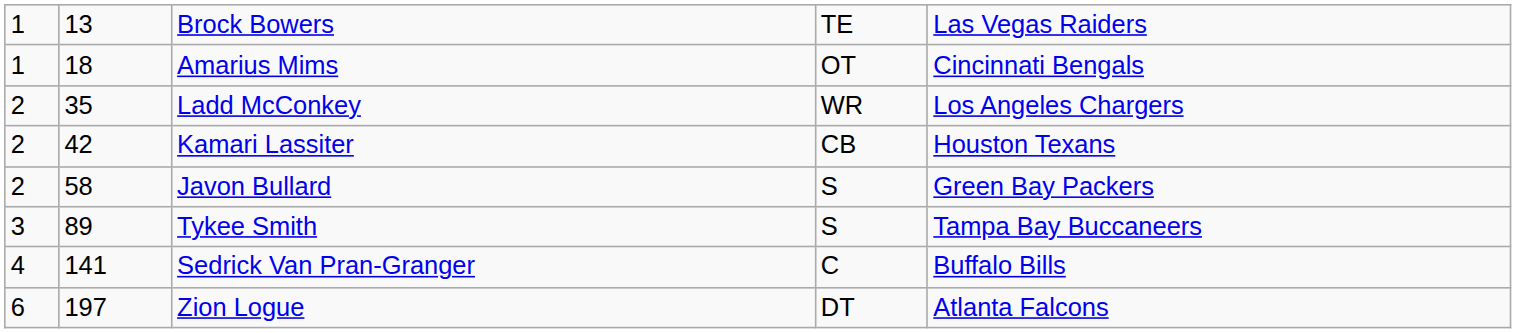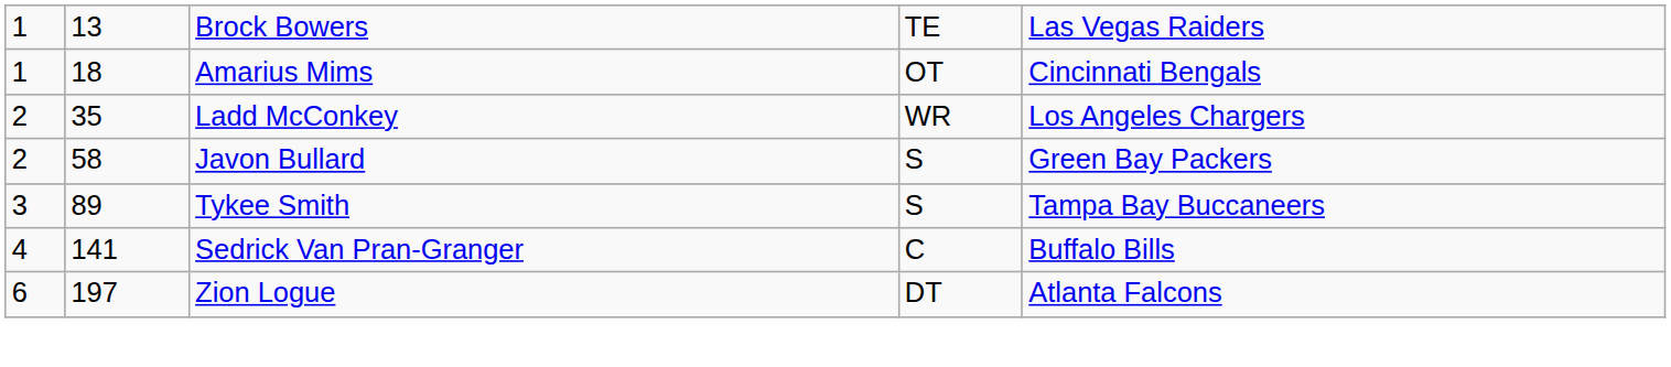- row: 2 | 42 | Kamari Lassiter | CB | Houston Texans
